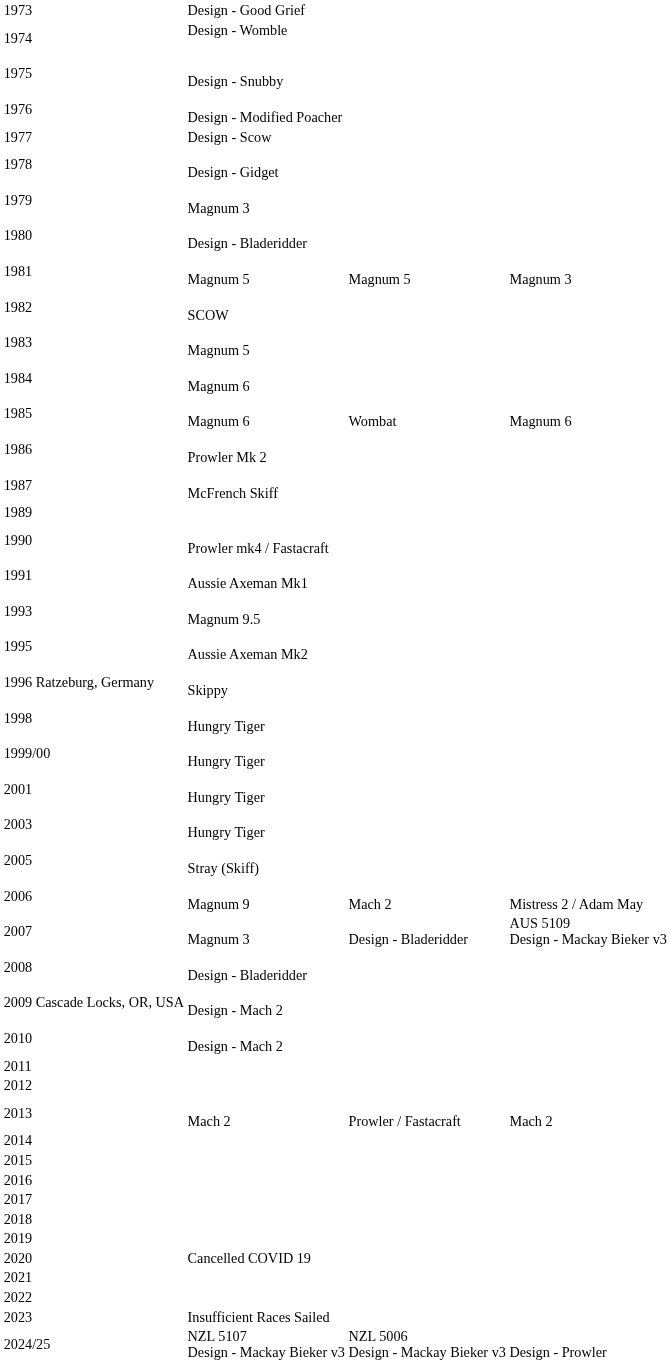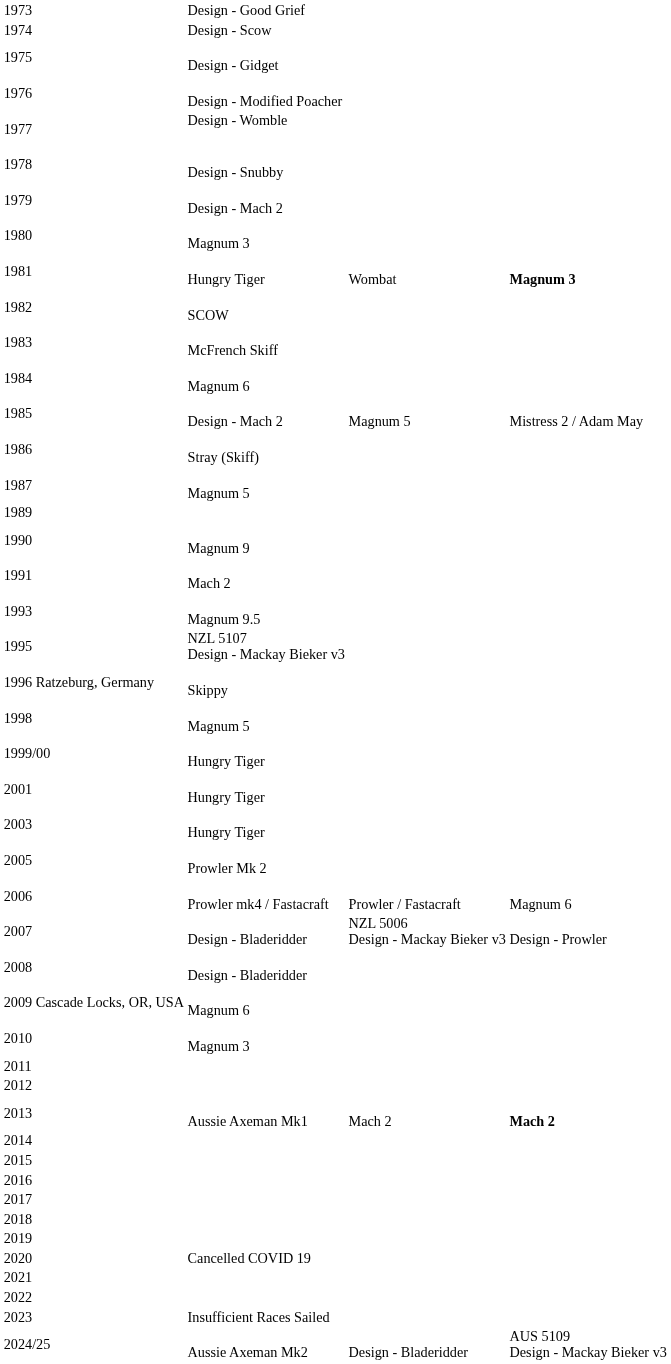1974 | column 2: Design - Womble -> Design - Scow
1975 | column 2: Design - Snubby -> Design - Gidget
1977 | column 2: Design - Scow -> Design - Womble
1978 | column 2: Design - Gidget -> Design - Snubby
1979 | column 2: Magnum 3 -> Design - Mach 2
1980 | column 2: Design - Bladeridder -> Magnum 3
1981 | column 2: Magnum 5 -> Hungry Tiger
1981 | column 3: Magnum 5 -> Wombat
1981 | column 4: normal -> bold
1983 | column 2: Magnum 5 -> McFrench Skiff
1985 | column 2: Magnum 6 -> Design - Mach 2
1985 | column 3: Wombat -> Magnum 5
1985 | column 4: Magnum 6 -> Mistress 2 / Adam May
1986 | column 2: Prowler Mk 2 -> Stray (Skiff)
1987 | column 2: McFrench Skiff -> Magnum 5
1990 | column 2: Prowler mk4 / Fastacraft -> Magnum 9
1991 | column 2: Aussie Axeman Mk1 -> Mach 2
1995 | column 2: Aussie Axeman Mk2 -> NZL 5107 Design - Mackay Bieker v3
1998 | column 2: Hungry Tiger -> Magnum 5
2005 | column 2: Stray (Skiff) -> Prowler Mk 2
2006 | column 2: Magnum 9 -> Prowler mk4 / Fastacraft
2006 | column 3: Mach 2 -> Prowler / Fastacraft
2006 | column 4: Mistress 2 / Adam May -> Magnum 6
2007 | column 2: Magnum 3 -> Design - Bladeridder
2007 | column 3: Design - Bladeridder -> NZL 5006 Design - Mackay Bieker v3
2007 | column 4: AUS 5109 Design - Mackay Bieker v3 -> Design - Prowler
2009 Cascade Locks, OR, USA | column 2: Design - Mach 2 -> Magnum 6
2010 | column 2: Design - Mach 2 -> Magnum 3
2013 | column 2: Mach 2 -> Aussie Axeman Mk1
2013 | column 3: Prowler / Fastacraft -> Mach 2
2013 | column 4: normal -> bold
2024/25 | column 2: NZL 5107 Design - Mackay Bieker v3 -> Aussie Axeman Mk2
2024/25 | column 3: NZL 5006 Design - Mackay Bieker v3 -> Design - Bladeridder
2024/25 | column 4: Design - Prowler -> AUS 5109 Design - Mackay Bieker v3
